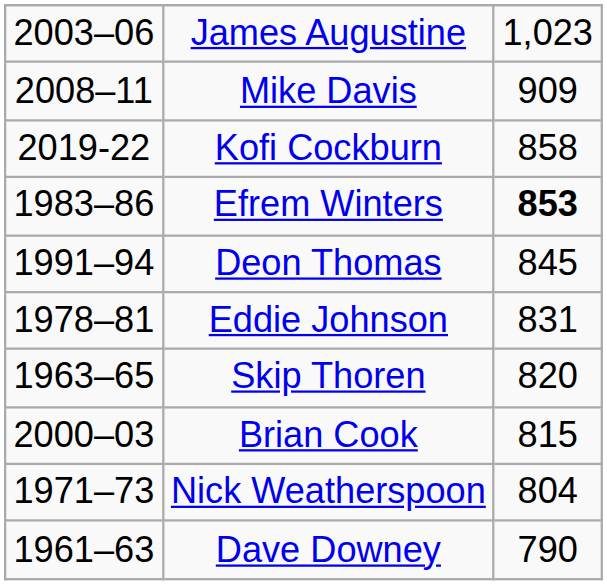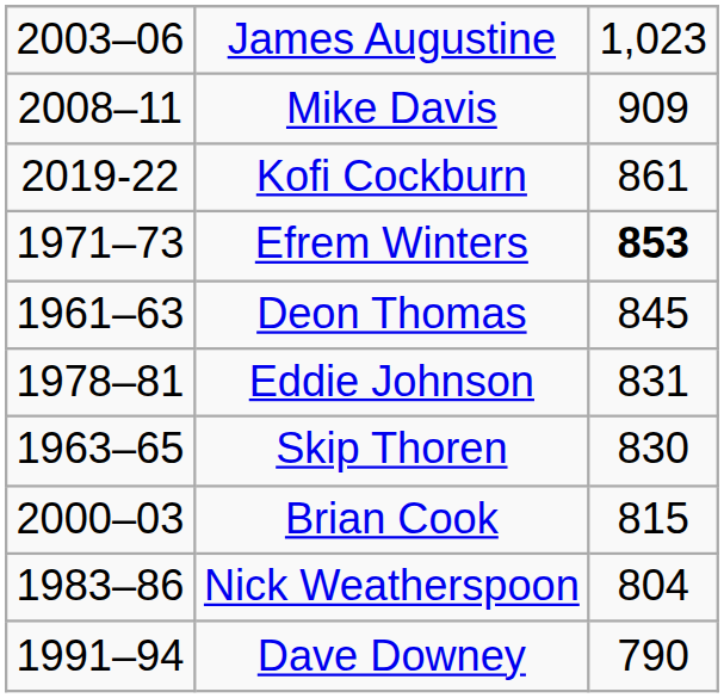Kofi Cockburn | column 3: 858 -> 861
Efrem Winters | column 1: 1983–86 -> 1971–73
Deon Thomas | column 1: 1991–94 -> 1961–63
Skip Thoren | column 3: 820 -> 830
Nick Weatherspoon | column 1: 1971–73 -> 1983–86
Dave Downey | column 1: 1961–63 -> 1991–94
